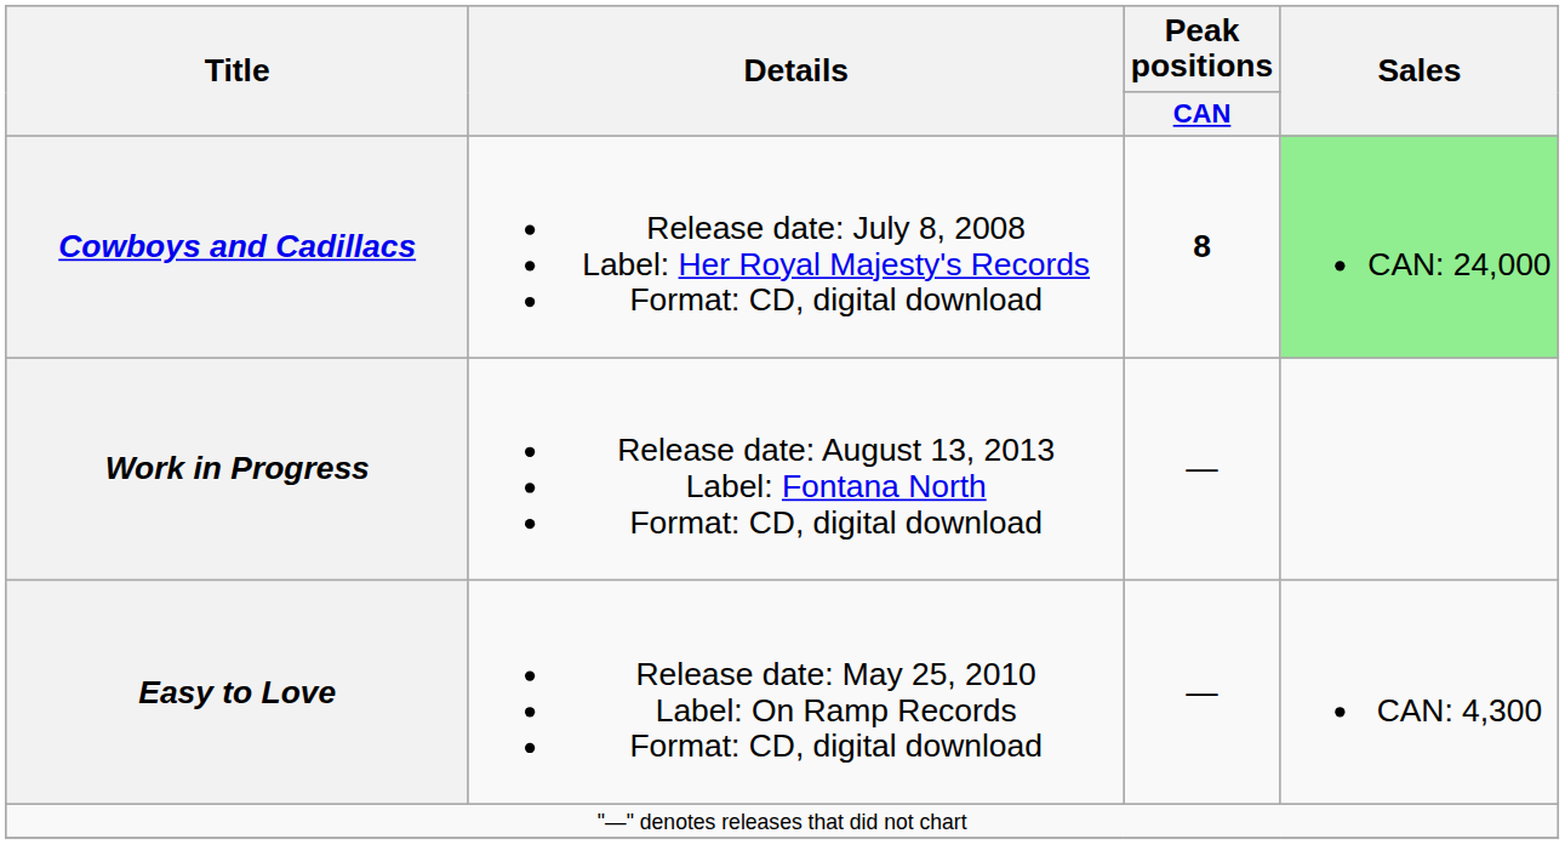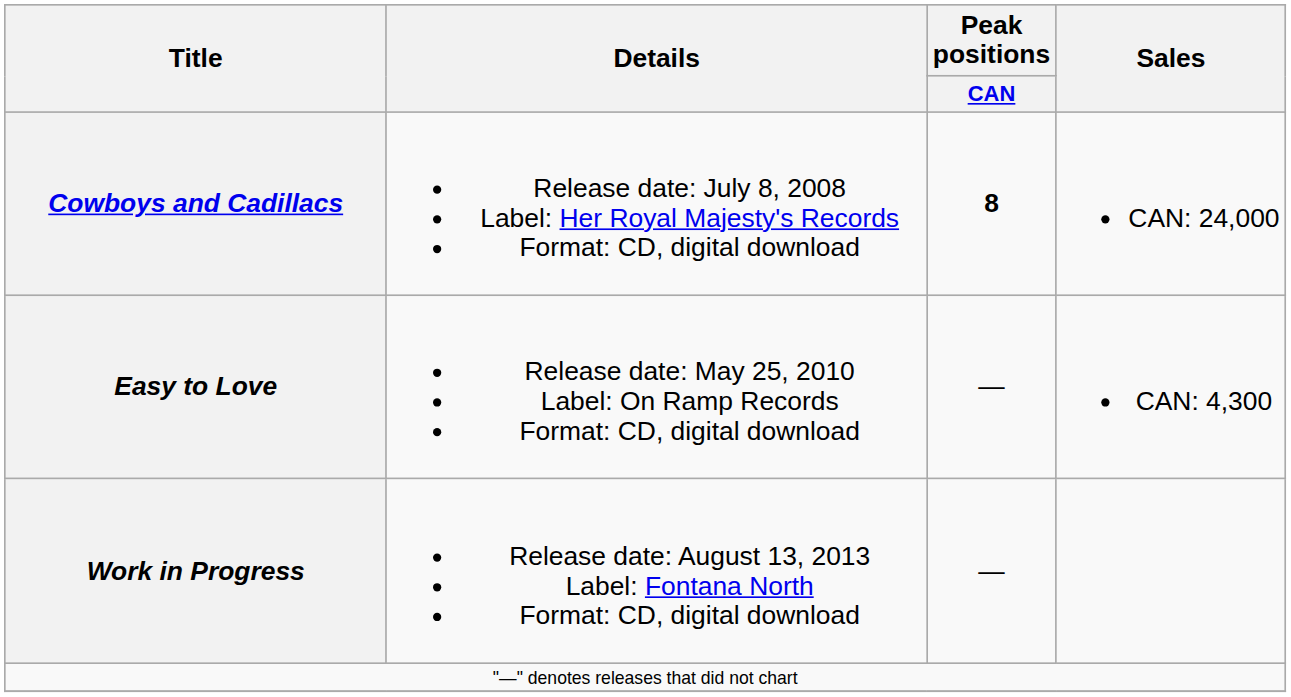Cowboys and Cadillacs | Sales: lightgreen background -> no background
rows swapped: Easy to Love <-> Work in Progress
